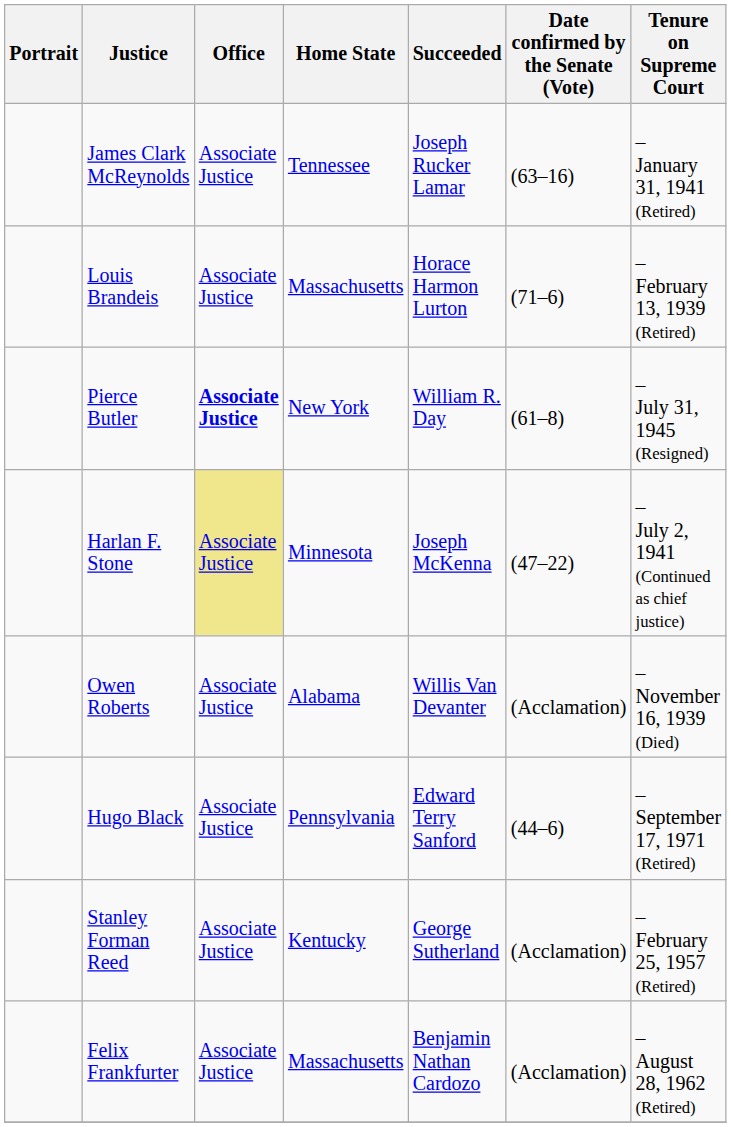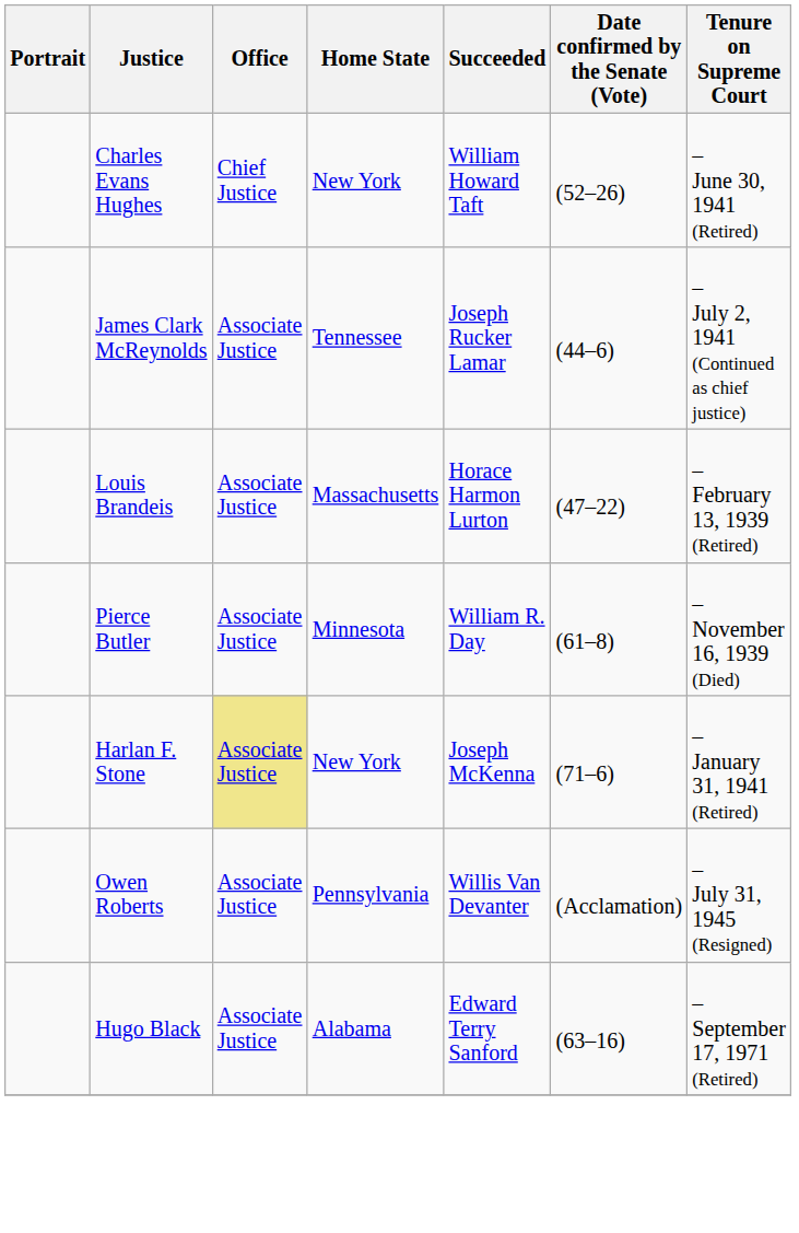+ row: Charles Evans Hughes | Chief Justice | New York | William Howard Taft | (52–26) | – June 30, 1941 (Retired)
James Clark McReynolds | Date confirmed by the Senate (Vote): (63–16) -> (44–6)
James Clark McReynolds | Tenure on Supreme Court: – January 31, 1941 (Retired) -> – July 2, 1941 (Continued as chief justice)
Louis Brandeis | Date confirmed by the Senate (Vote): (71–6) -> (47–22)
Pierce Butler | Office: bold -> normal
Pierce Butler | Home State: New York -> Minnesota
Pierce Butler | Tenure on Supreme Court: – July 31, 1945 (Resigned) -> – November 16, 1939 (Died)
Harlan F. Stone | Home State: Minnesota -> New York
Harlan F. Stone | Date confirmed by the Senate (Vote): (47–22) -> (71–6)
Harlan F. Stone | Tenure on Supreme Court: – July 2, 1941 (Continued as chief justice) -> – January 31, 1941 (Retired)
Owen Roberts | Home State: Alabama -> Pennsylvania
Owen Roberts | Tenure on Supreme Court: – November 16, 1939 (Died) -> – July 31, 1945 (Resigned)
Hugo Black | Home State: Pennsylvania -> Alabama
Hugo Black | Date confirmed by the Senate (Vote): (44–6) -> (63–16)
- row: Stanley Forman Reed | Associate Justice | Kentucky | George Sutherland | (Acclamation) | – February 25, 1957 (Retired)
- row: Felix Frankfurter | Associate Justice | Massachusetts | Benjamin Nathan Cardozo | (Acclamation) | – August 28, 1962 (Retired)
